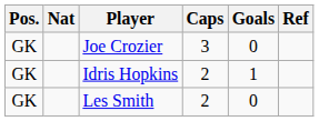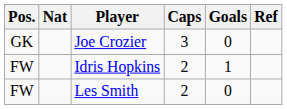Idris Hopkins | Pos.: GK -> FW
Les Smith | Pos.: GK -> FW
